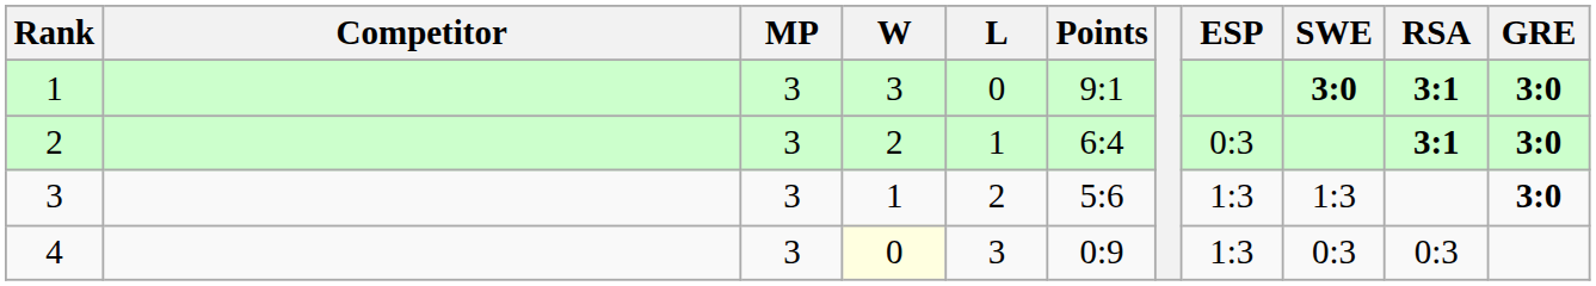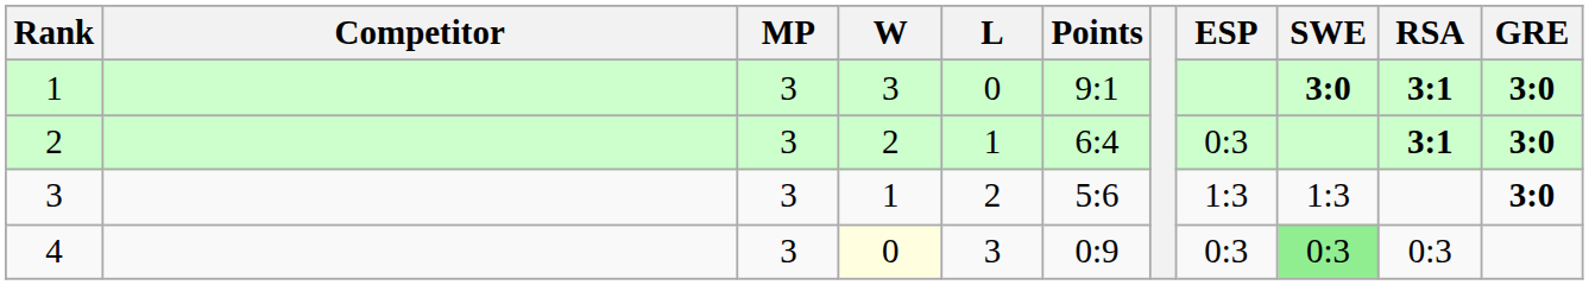4 | ESP: 1:3 -> 0:3
4 | SWE: no background -> lightgreen background
